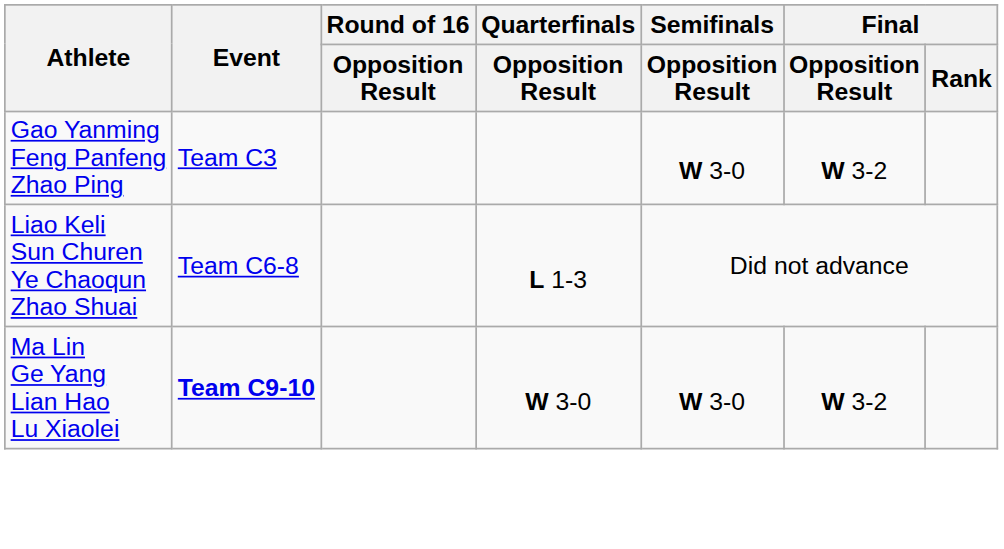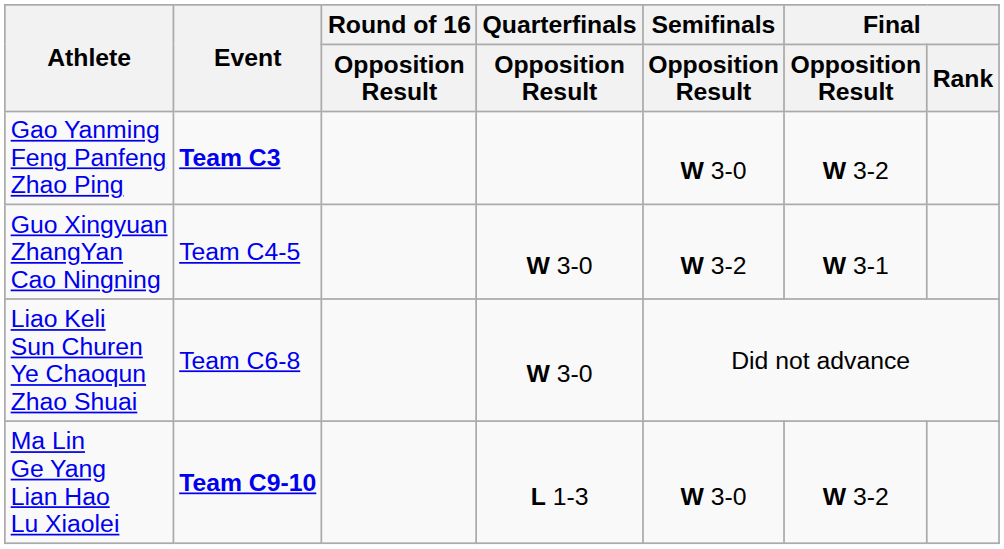Gao Yanming Feng Panfeng Zhao Ping | Event: normal -> bold
+ row: Guo Xingyuan ZhangYan Cao Ningning | Team C4-5 | W 3-0 | W 3-2 | W 3-1
Liao Keli Sun Churen Ye Chaoqun Zhao Shuai | Quarterfinals / Opposition Result: L 1-3 -> W 3-0
Ma Lin Ge Yang Lian Hao Lu Xiaolei | Quarterfinals / Opposition Result: W 3-0 -> L 1-3
